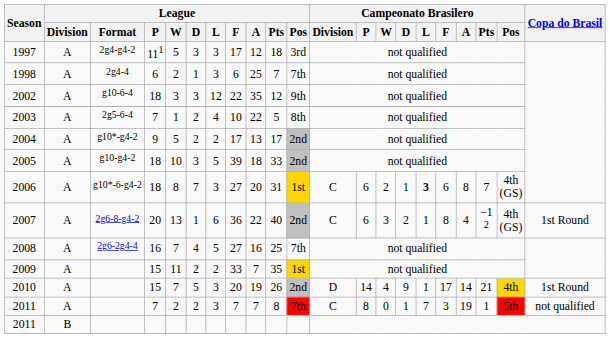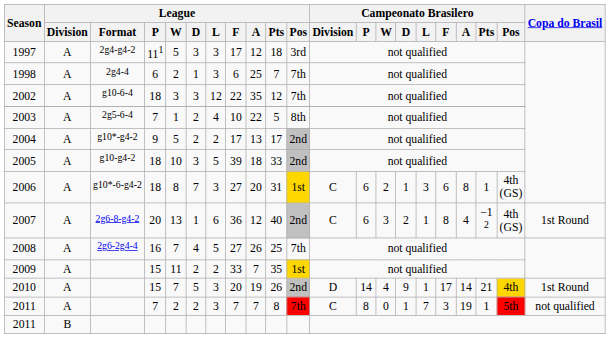2002 | League / Pos: 9th -> 7th
2006 | Campeonato Brasilero / L: bold -> normal
2006 | Campeonato Brasilero / Pts: 7 -> 1
2007 | League / A: 22 -> 12
2008 | League / A: 16 -> 26
